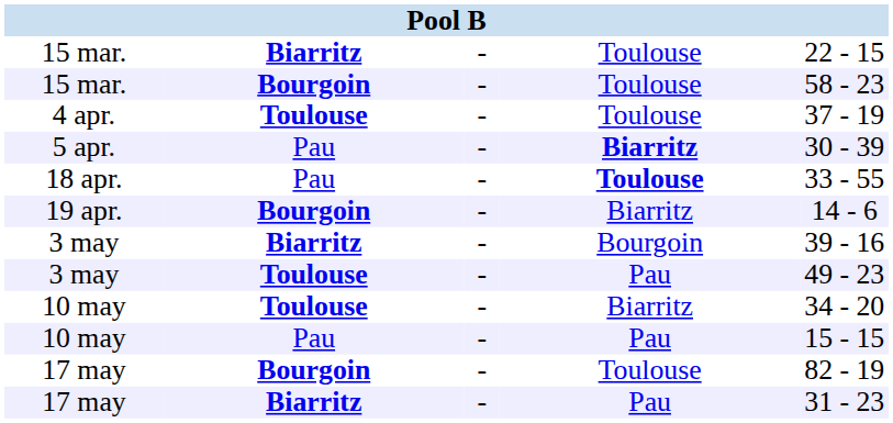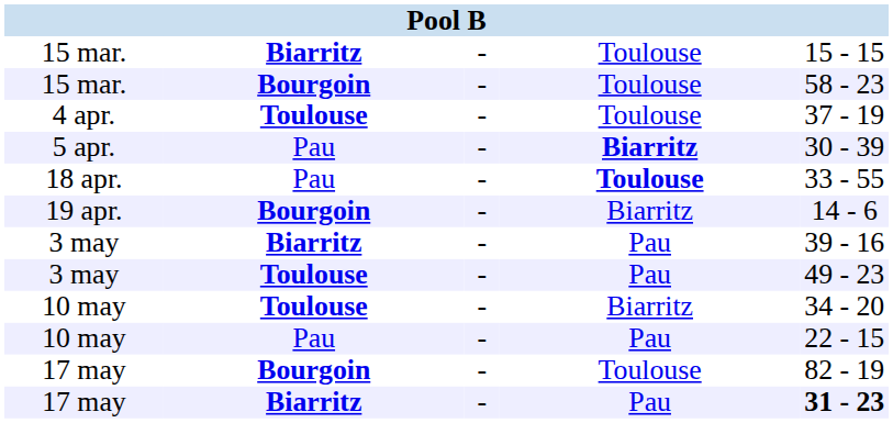15 mar. / Biarritz | column 5: 22 - 15 -> 15 - 15
3 may / Biarritz | column 4: Bourgoin -> Pau
10 may / Pau | column 5: 15 - 15 -> 22 - 15
17 may / Biarritz | column 5: normal -> bold
